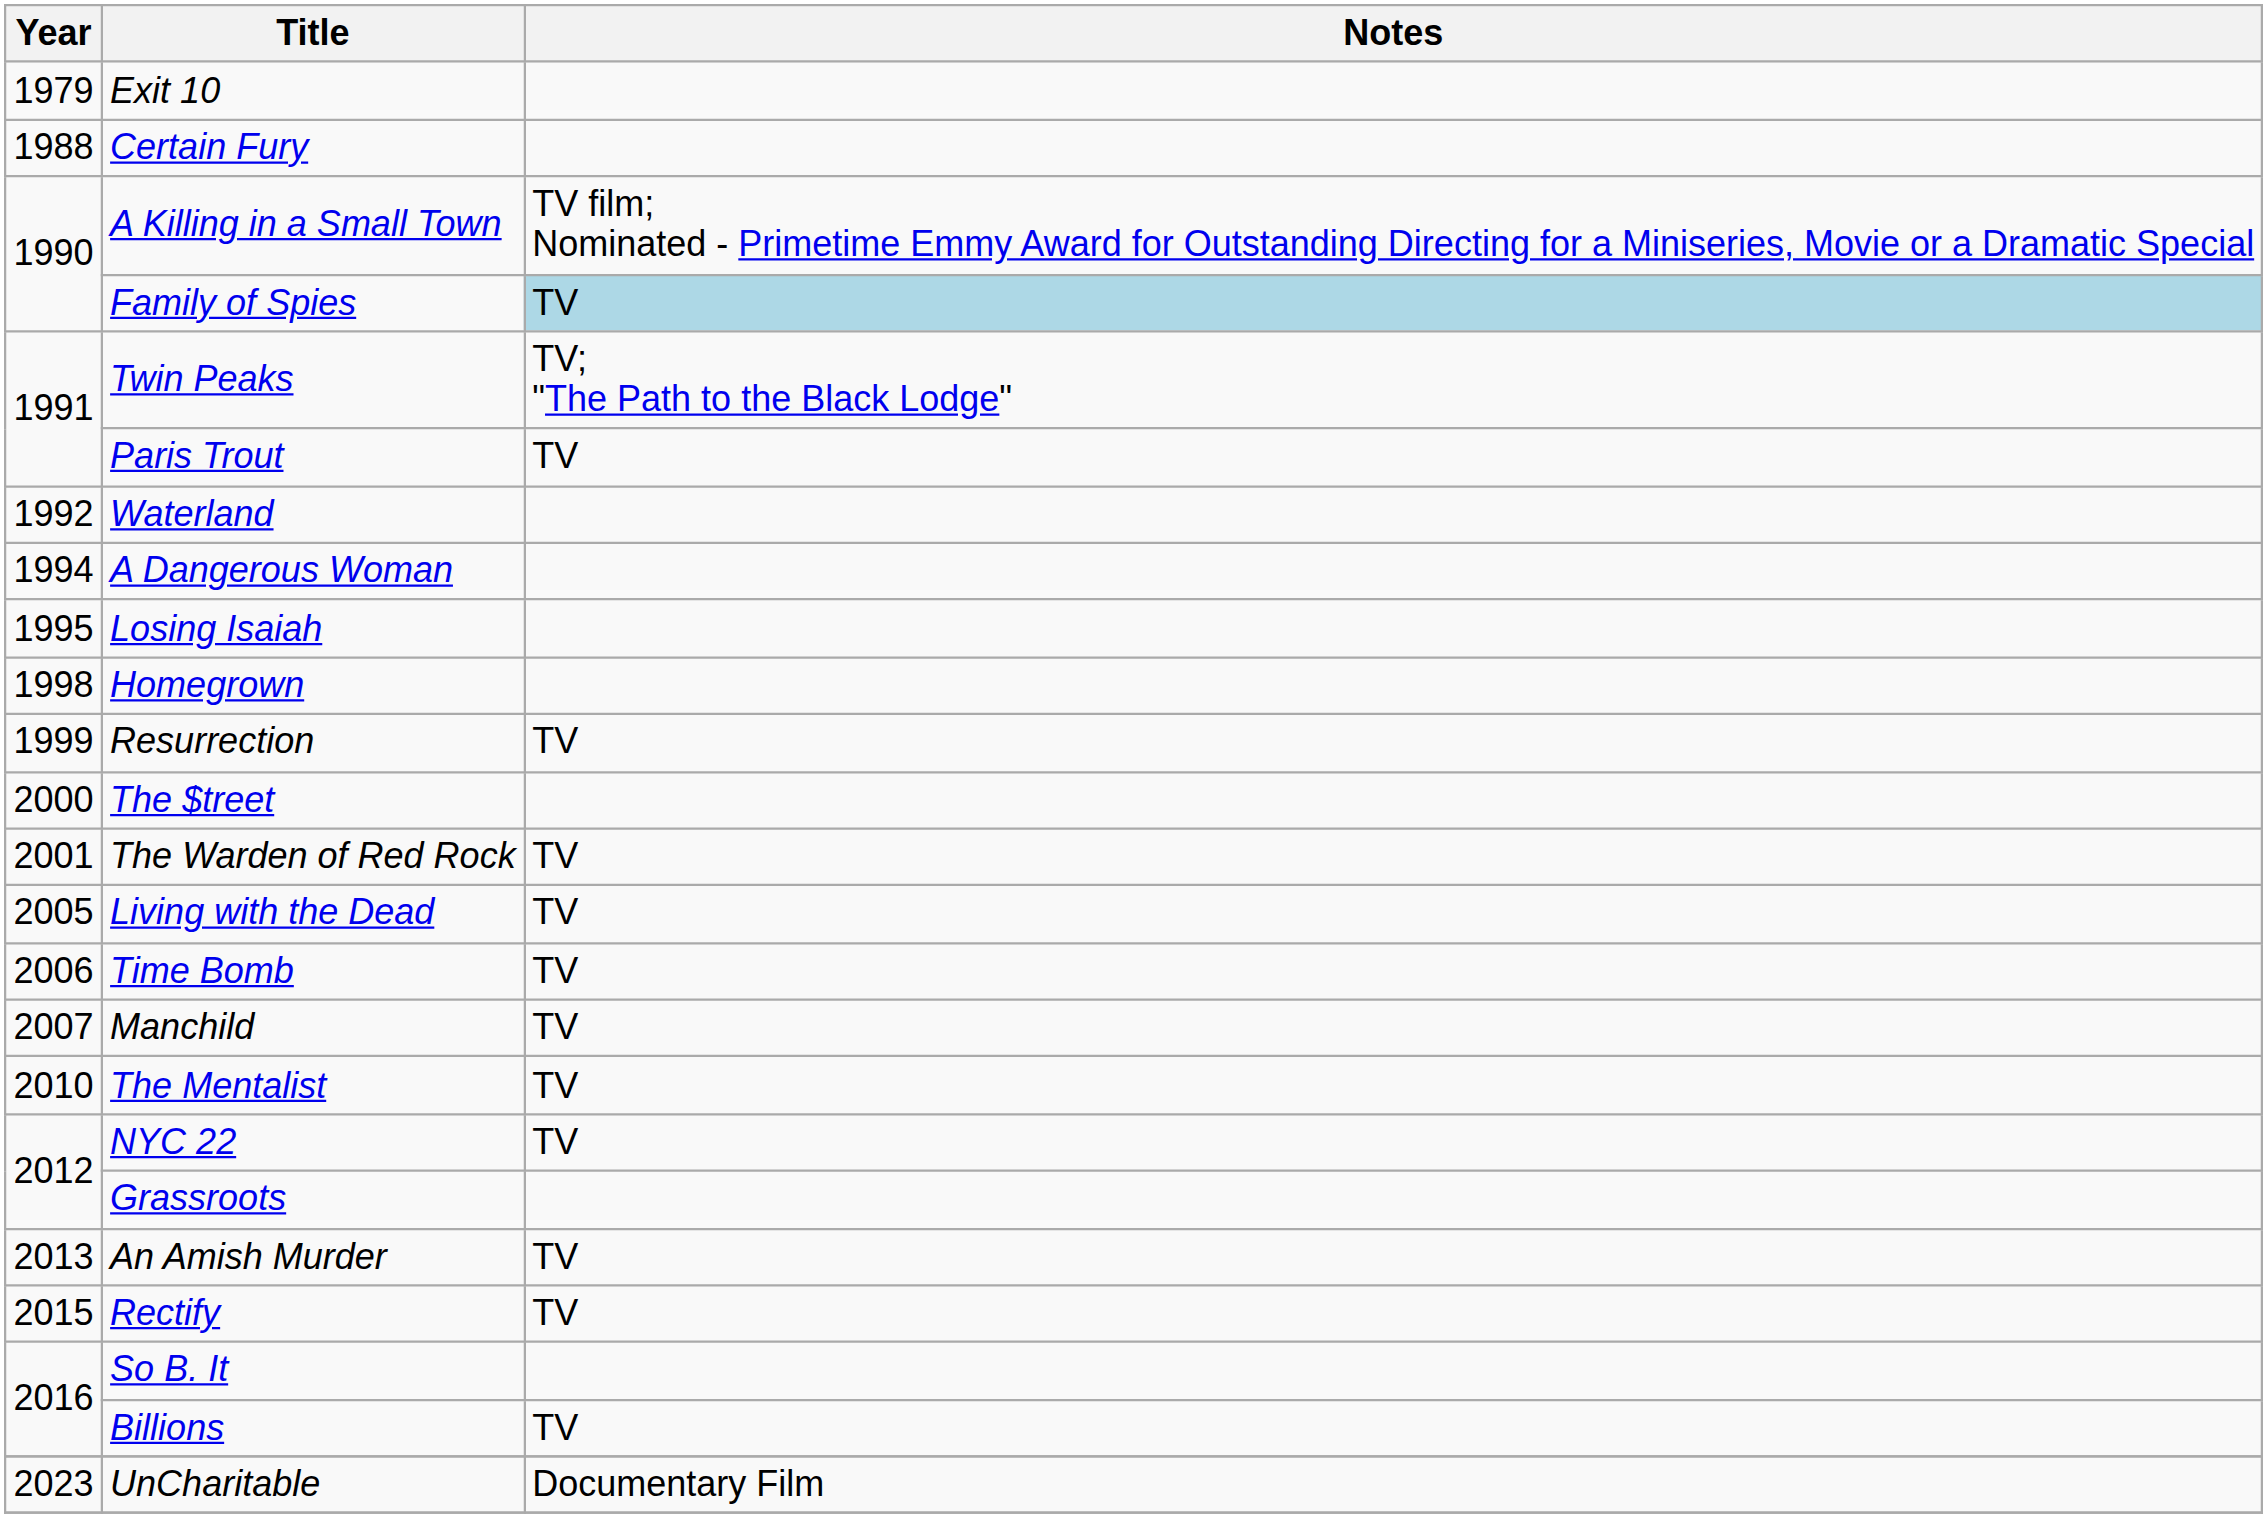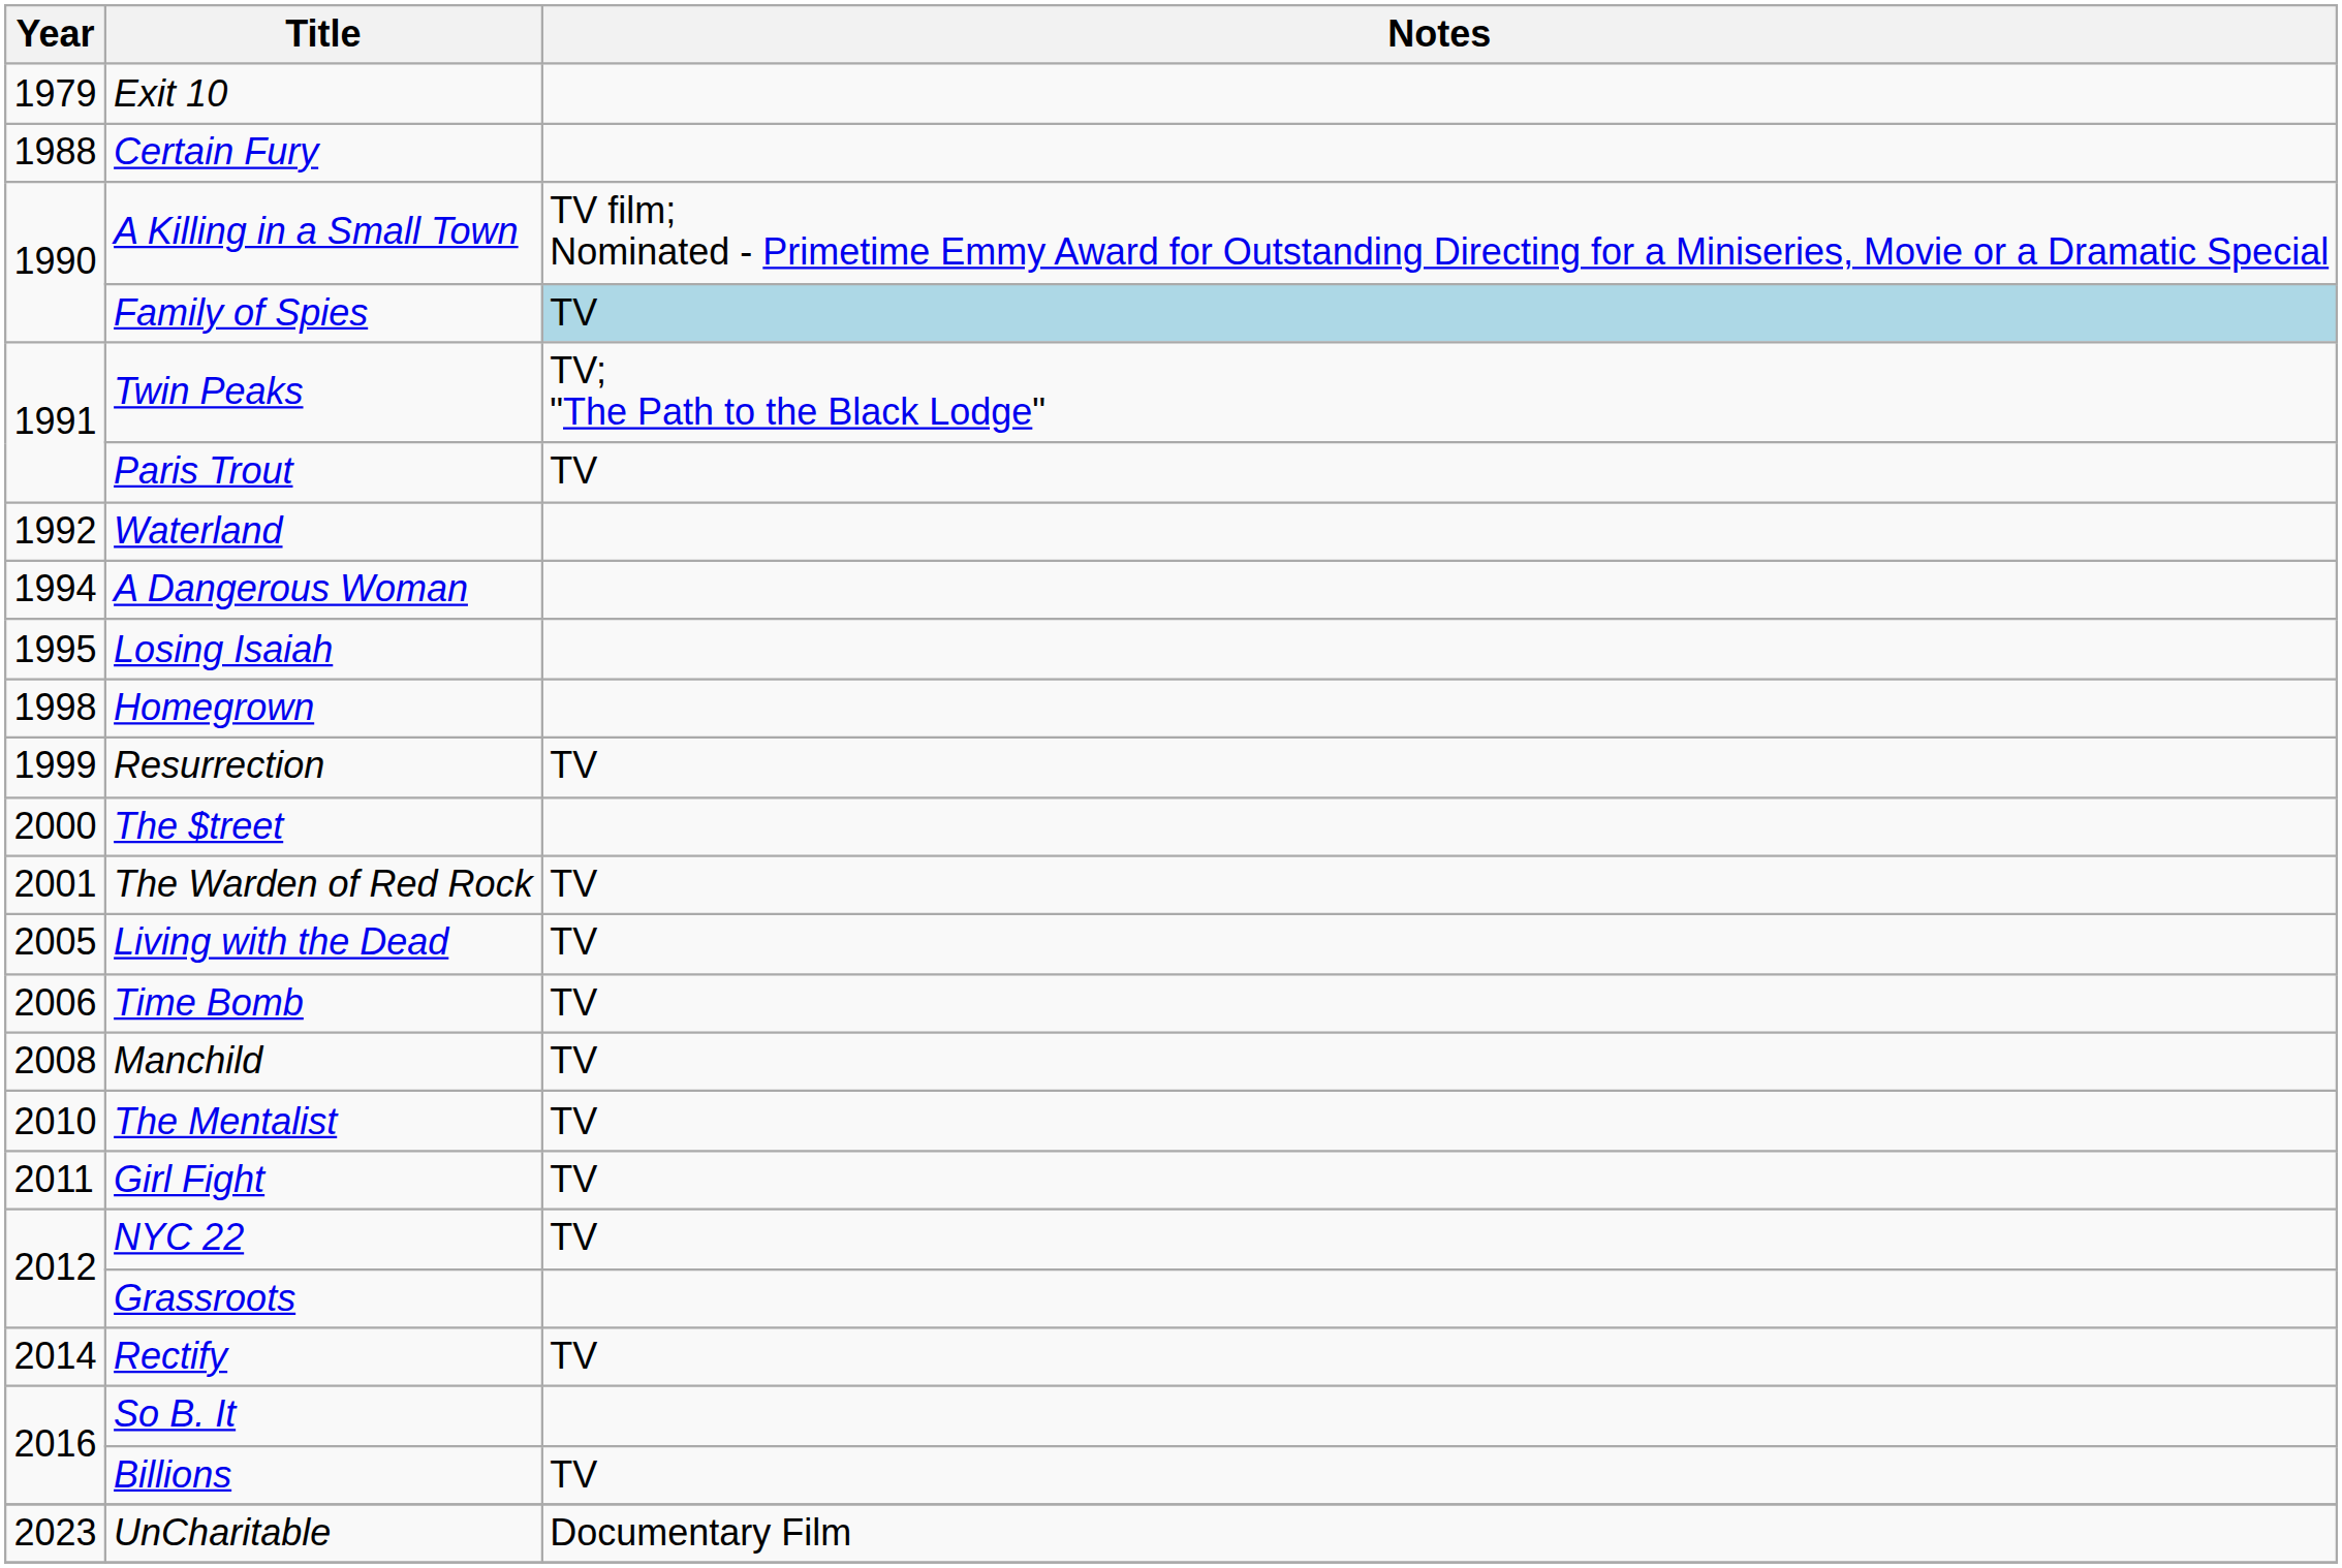Manchild | Year: 2007 -> 2008
+ row: 2011 | Girl Fight | TV
- row: 2013 | An Amish Murder | TV
Rectify | Year: 2015 -> 2014
